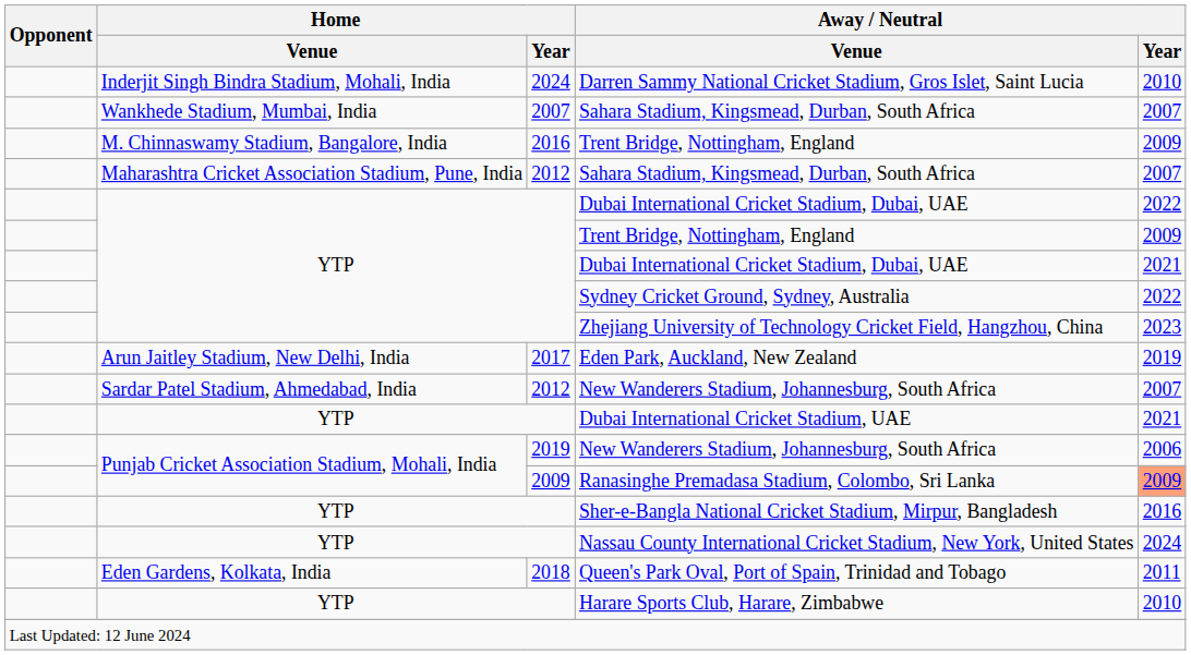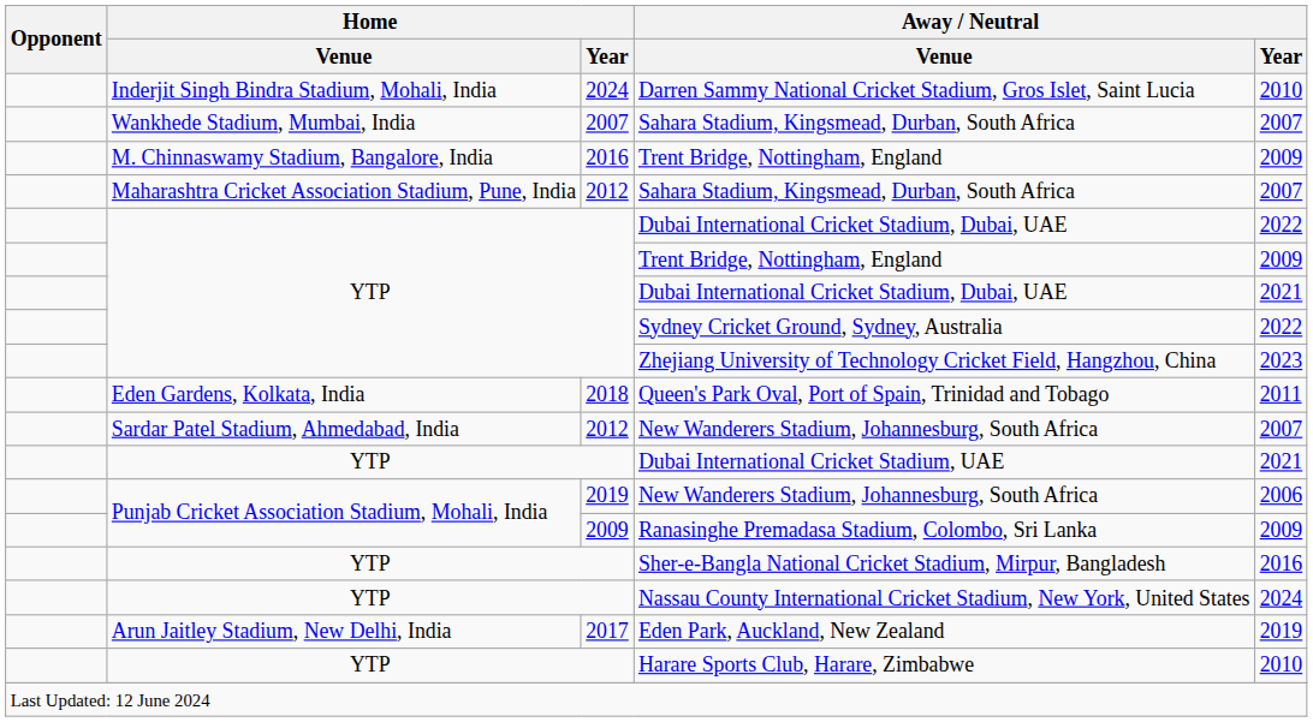rows swapped: Eden Park, Auckland, New Zealand <-> Queen's Park Oval, Port of Spain, Trinidad and Tobago
Ranasinghe Premadasa Stadium, Colombo, Sri Lanka | Away / Neutral / Year: lightsalmon background -> no background
